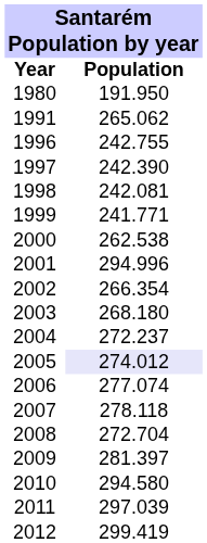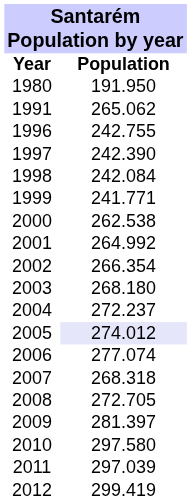1998 | Population: 242.081 -> 242.084
2001 | Population: 294.996 -> 264.992
2007 | Population: 278.118 -> 268.318
2008 | Population: 272.704 -> 272.705
2010 | Population: 294.580 -> 297.580
